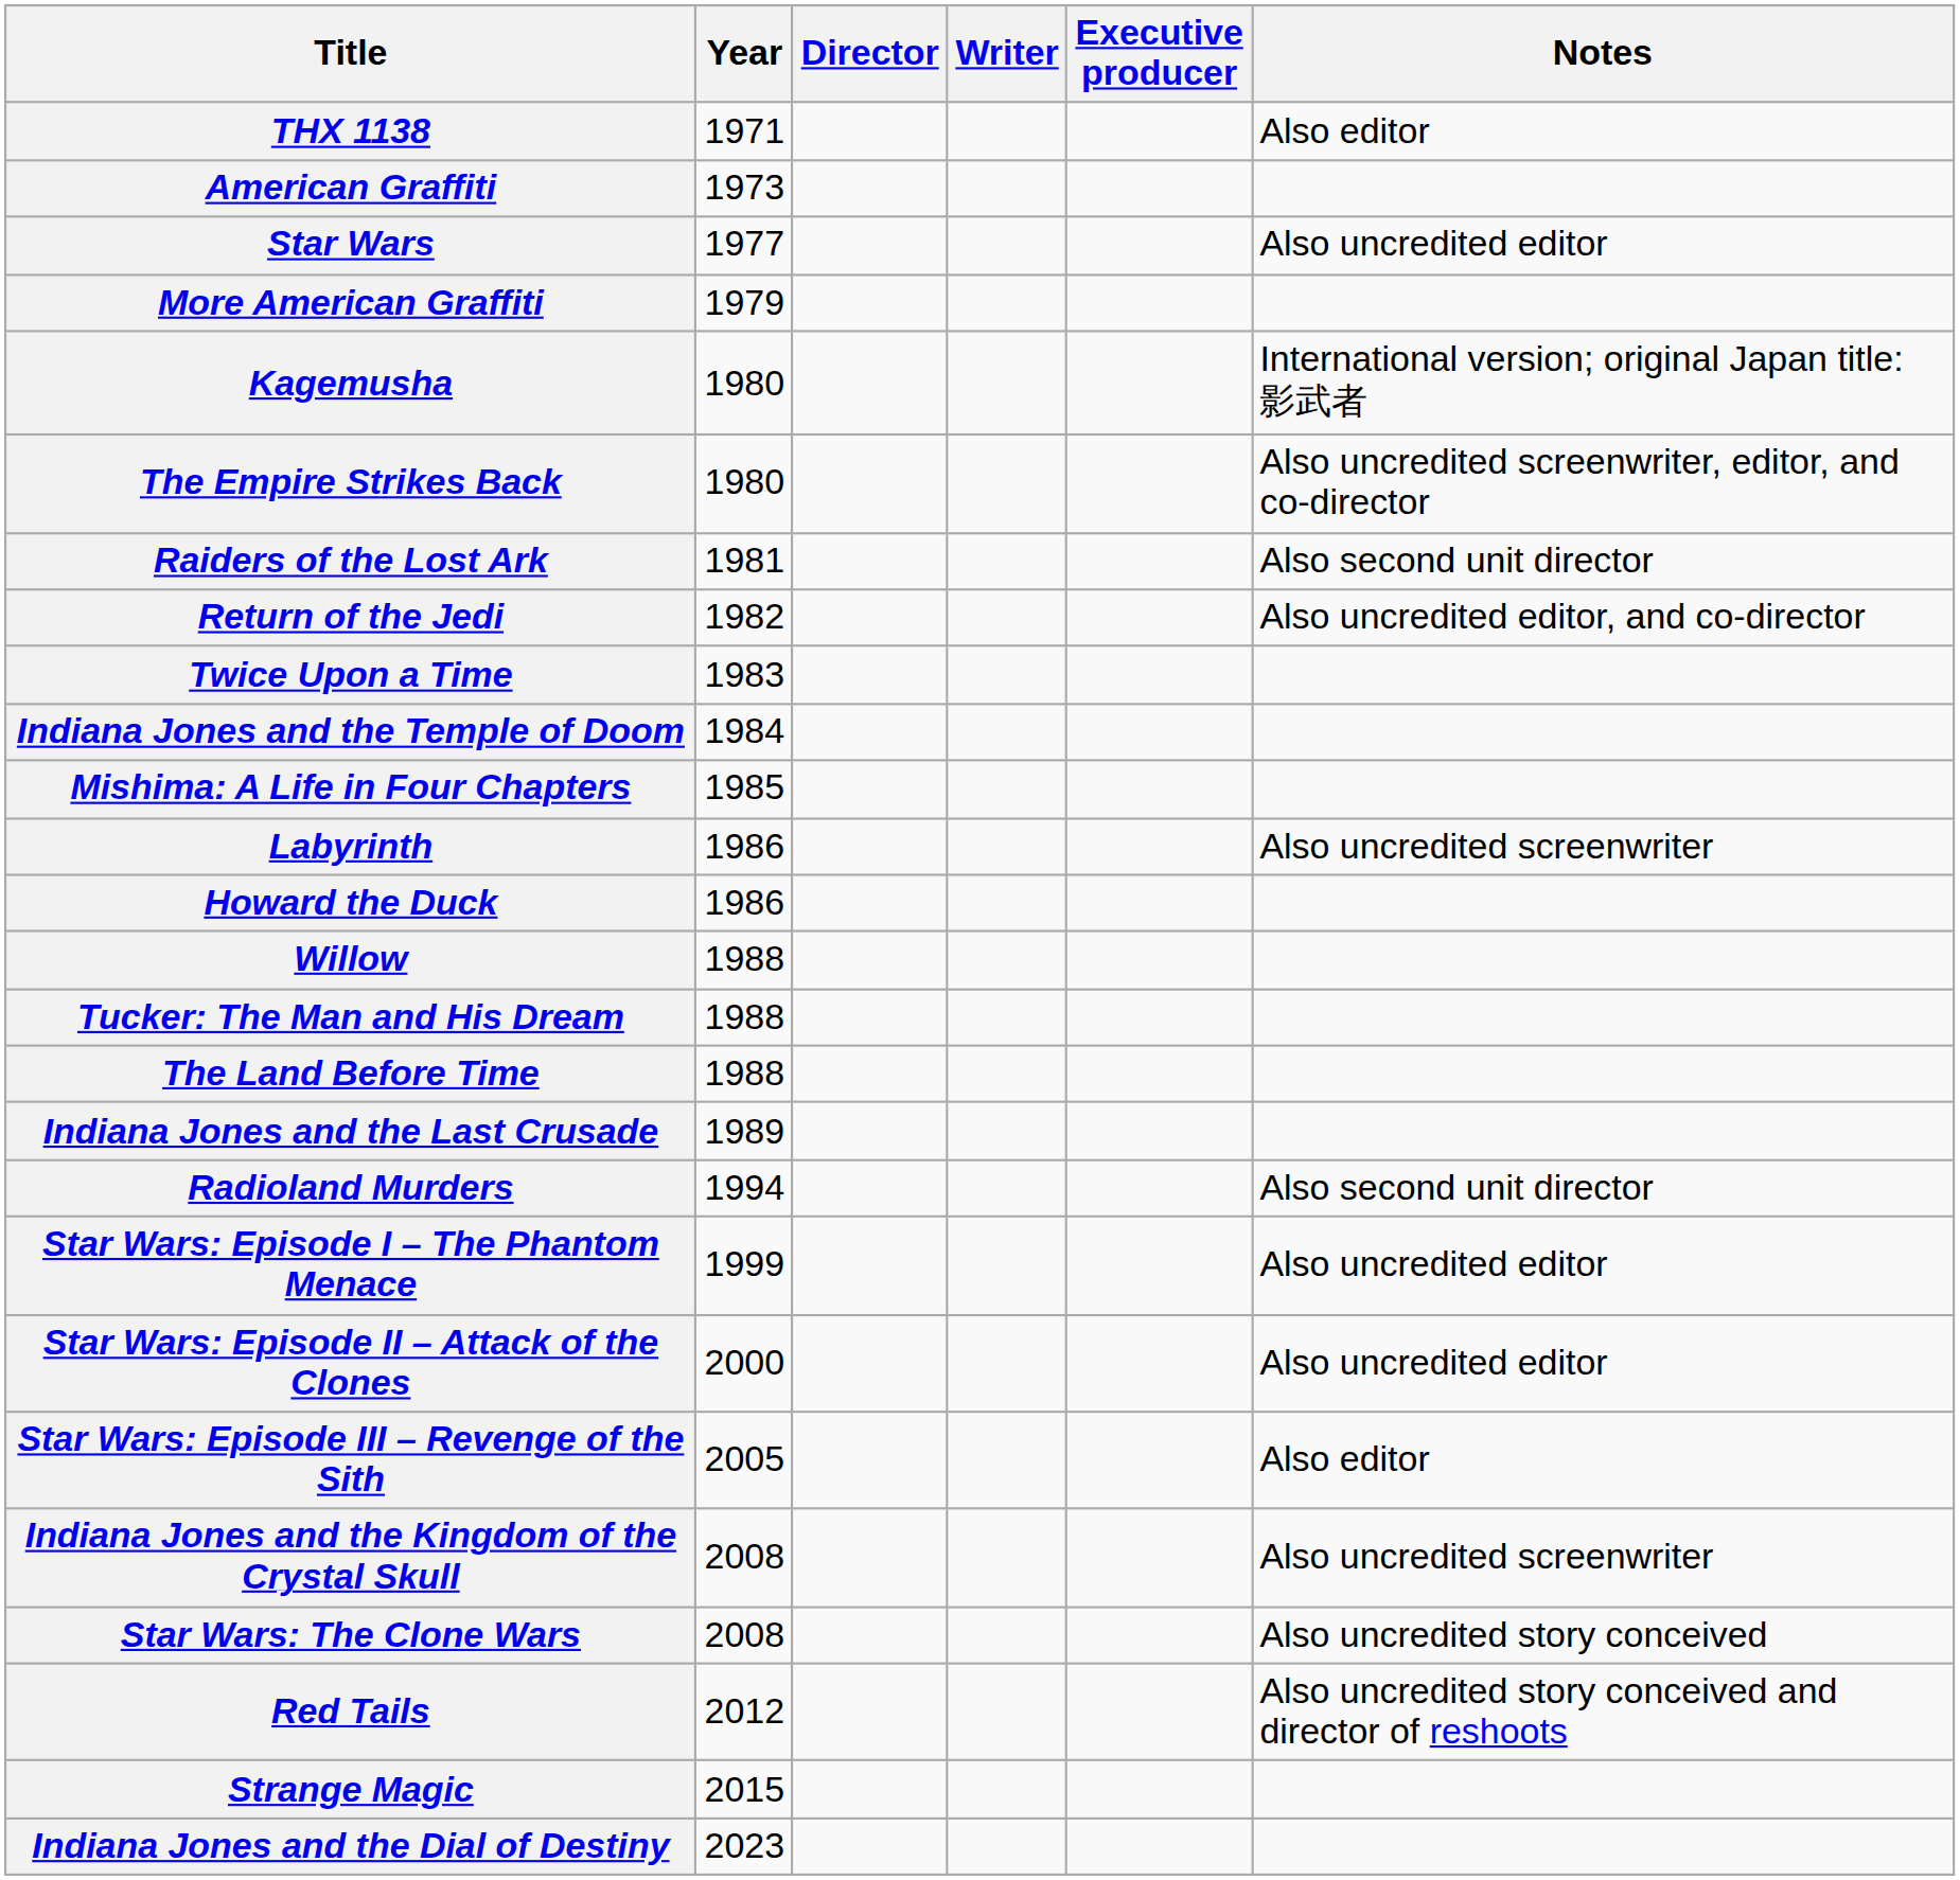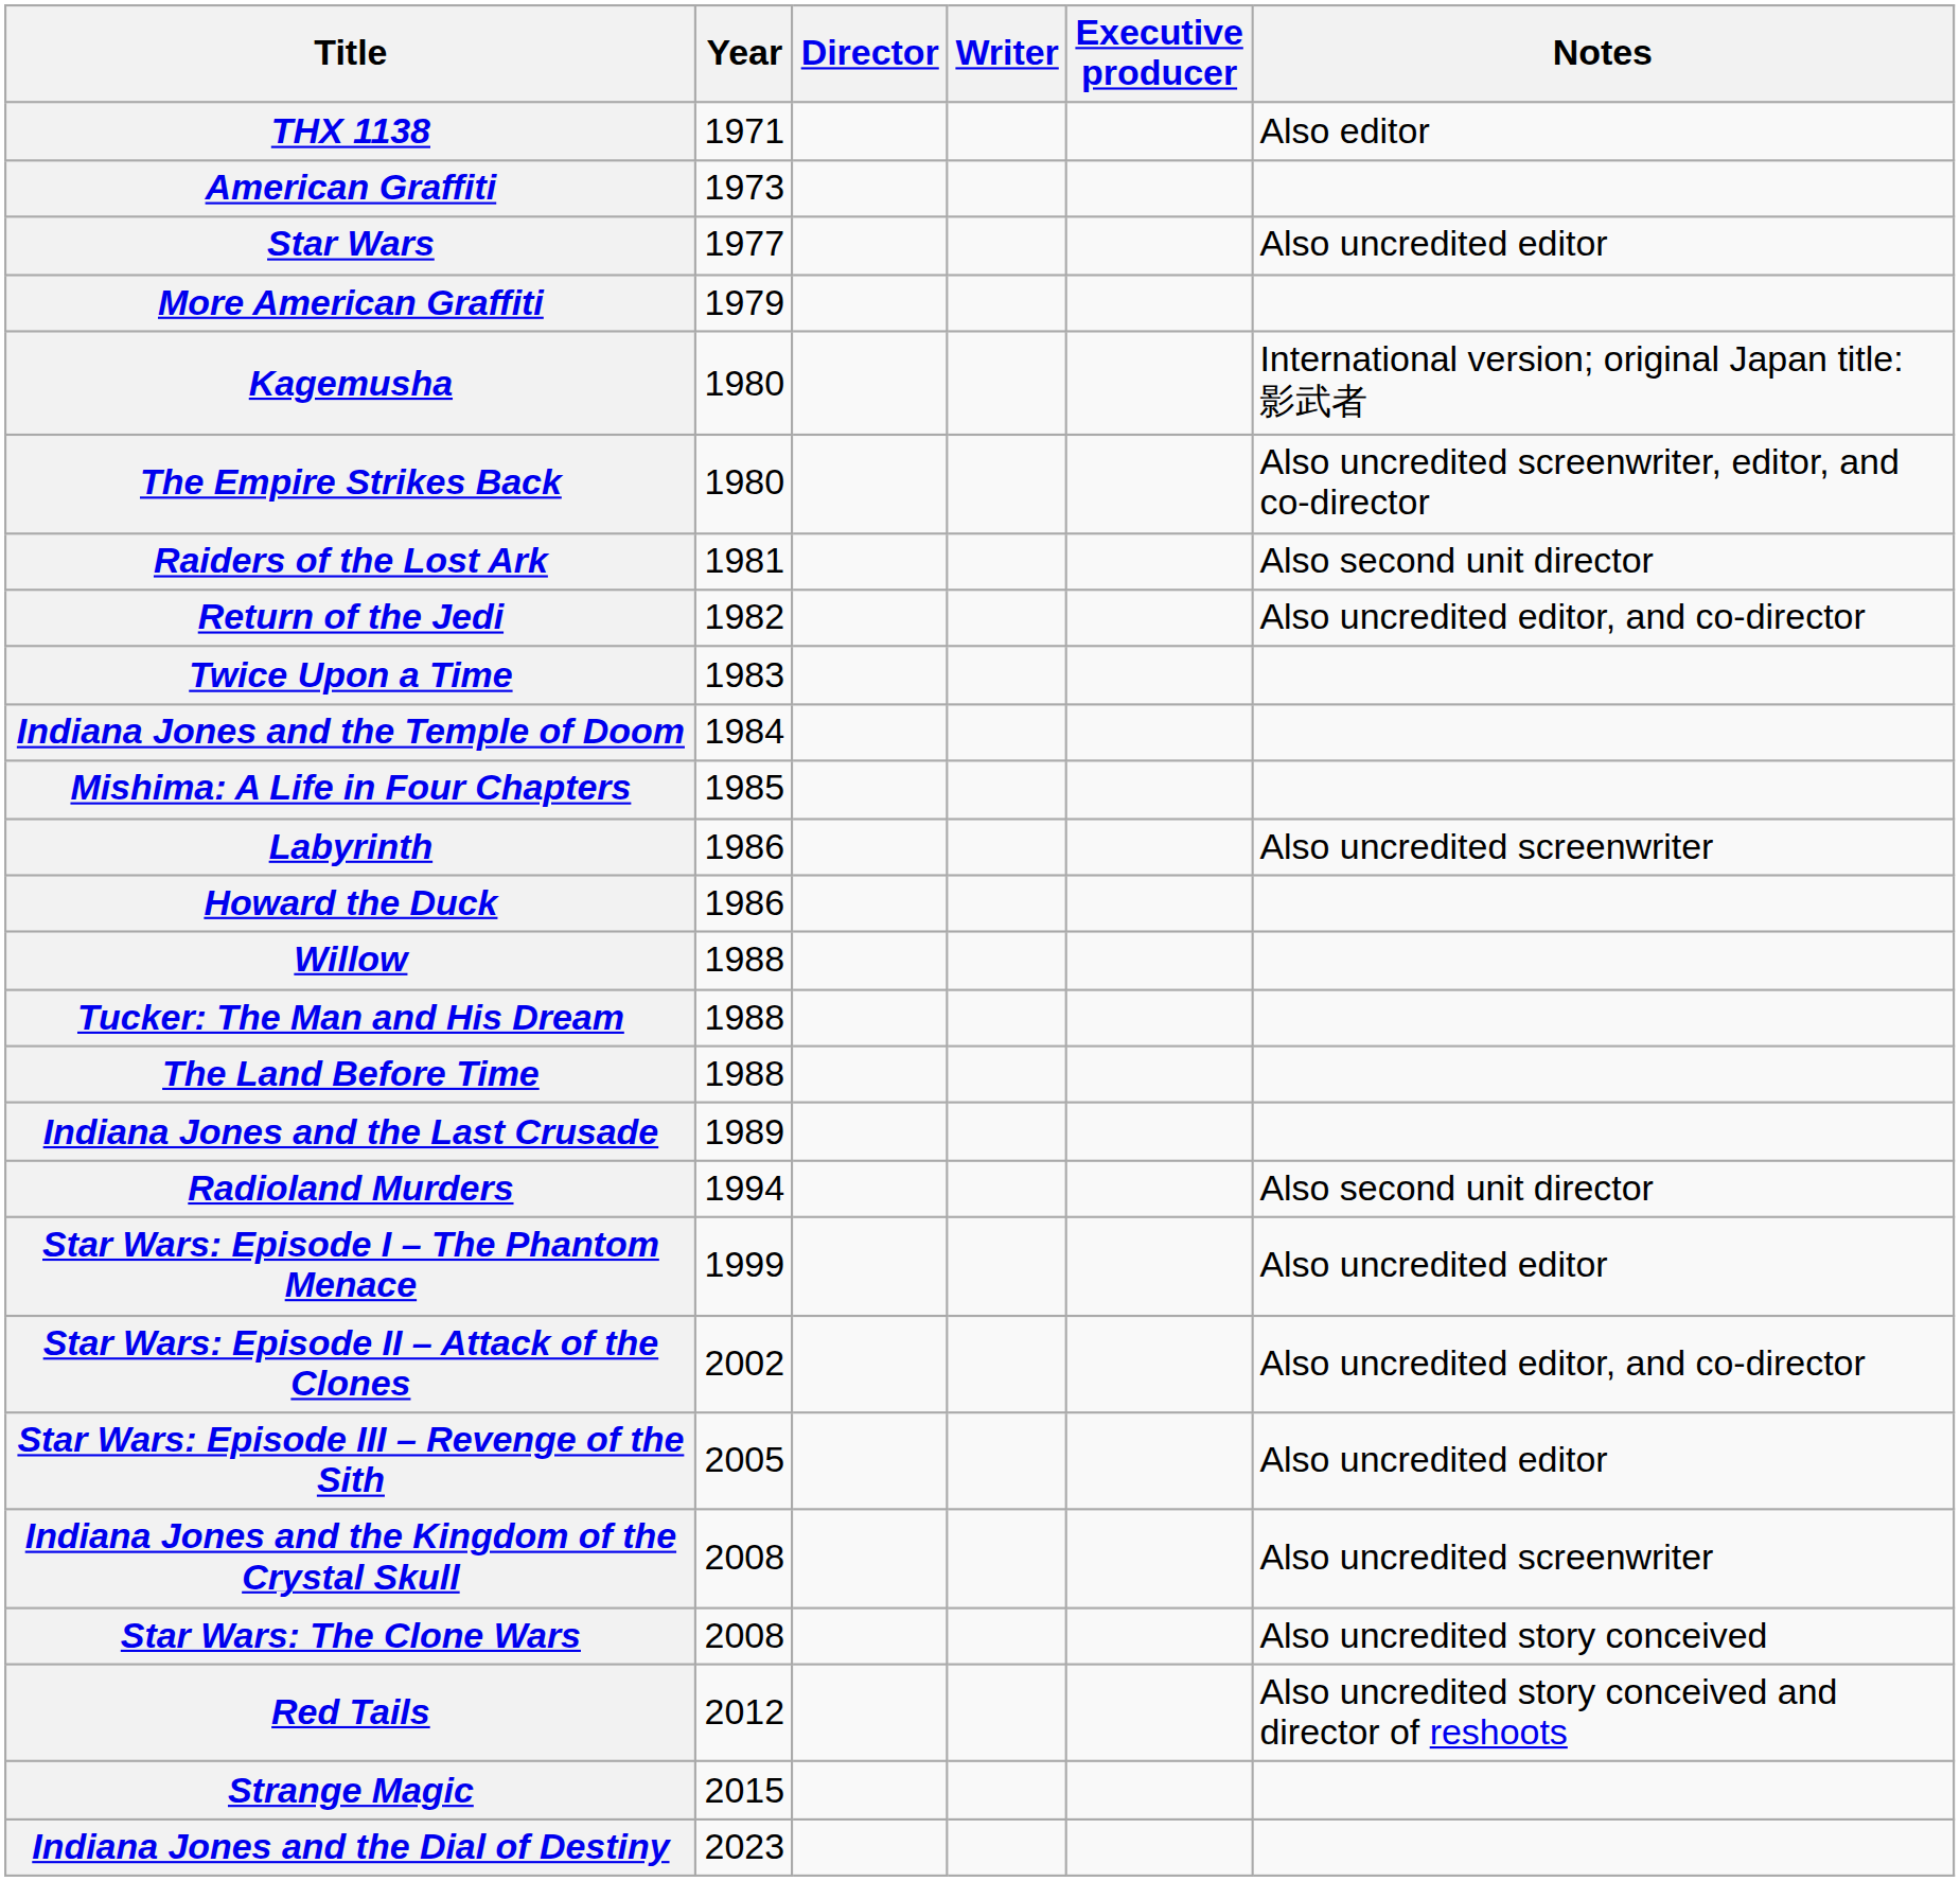Star Wars: Episode II – Attack of the Clones | Year: 2000 -> 2002
Star Wars: Episode II – Attack of the Clones | Notes: Also uncredited editor -> Also uncredited editor, and co-director
Star Wars: Episode III – Revenge of the Sith | Notes: Also editor -> Also uncredited editor
